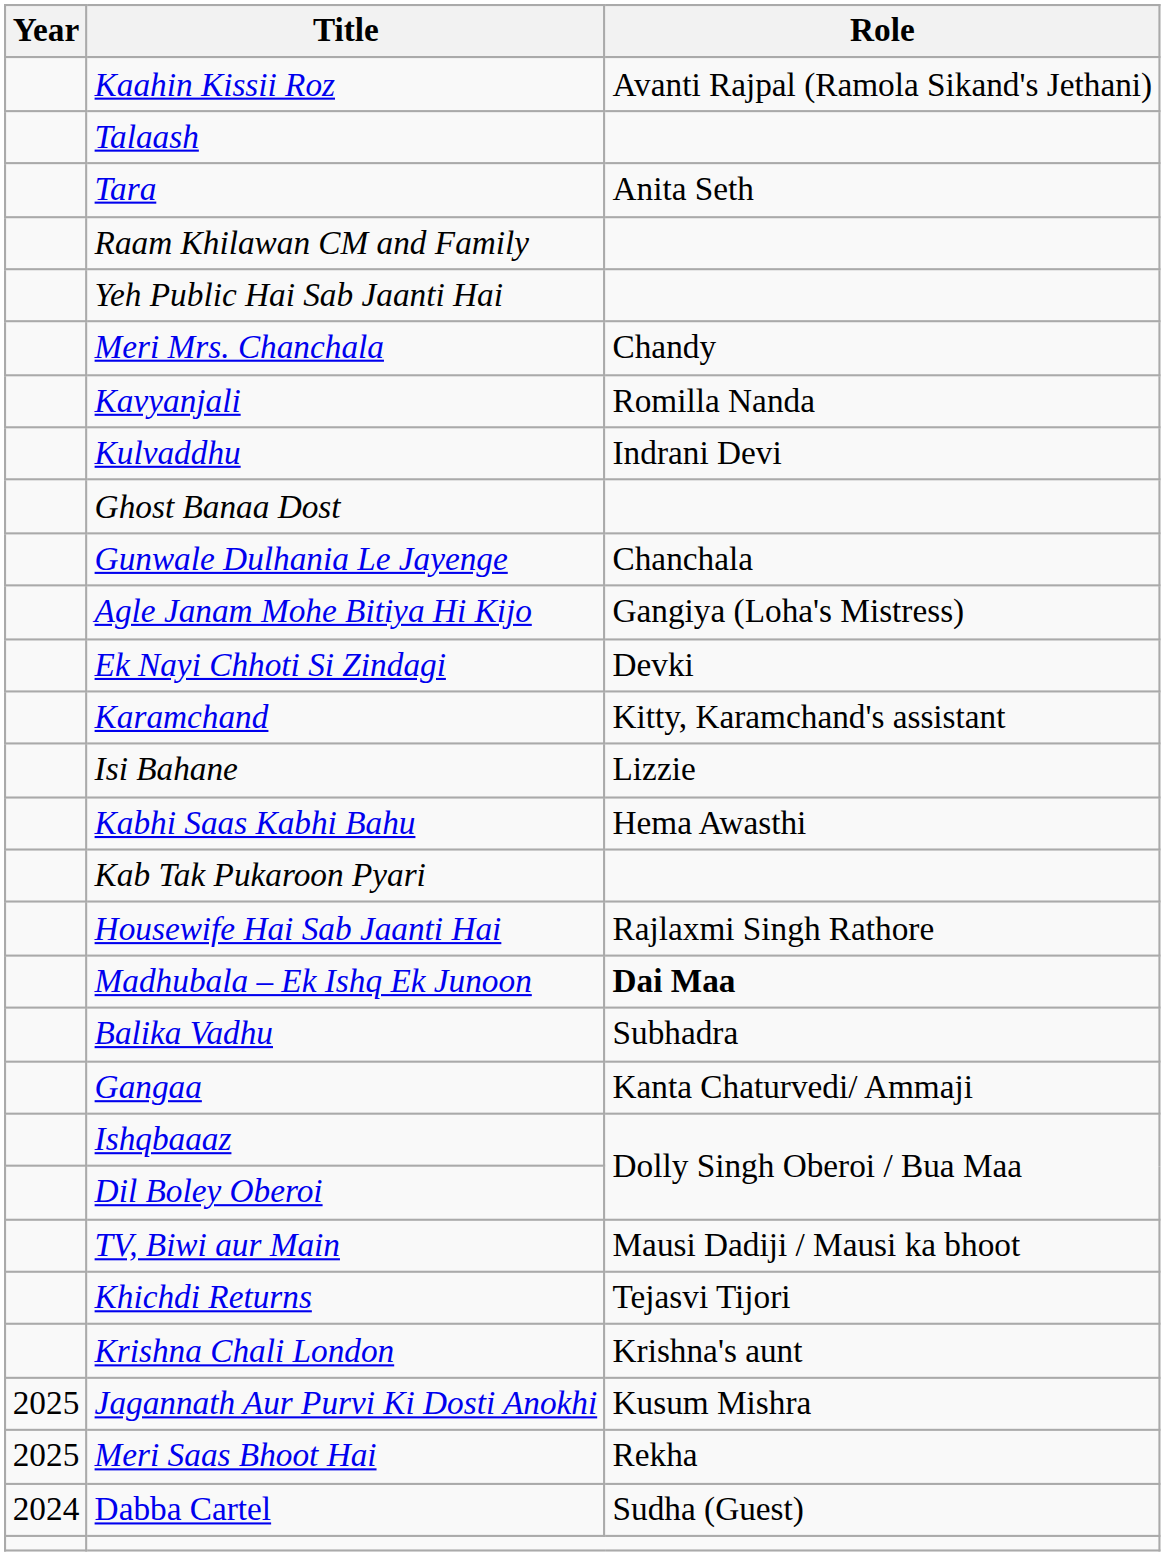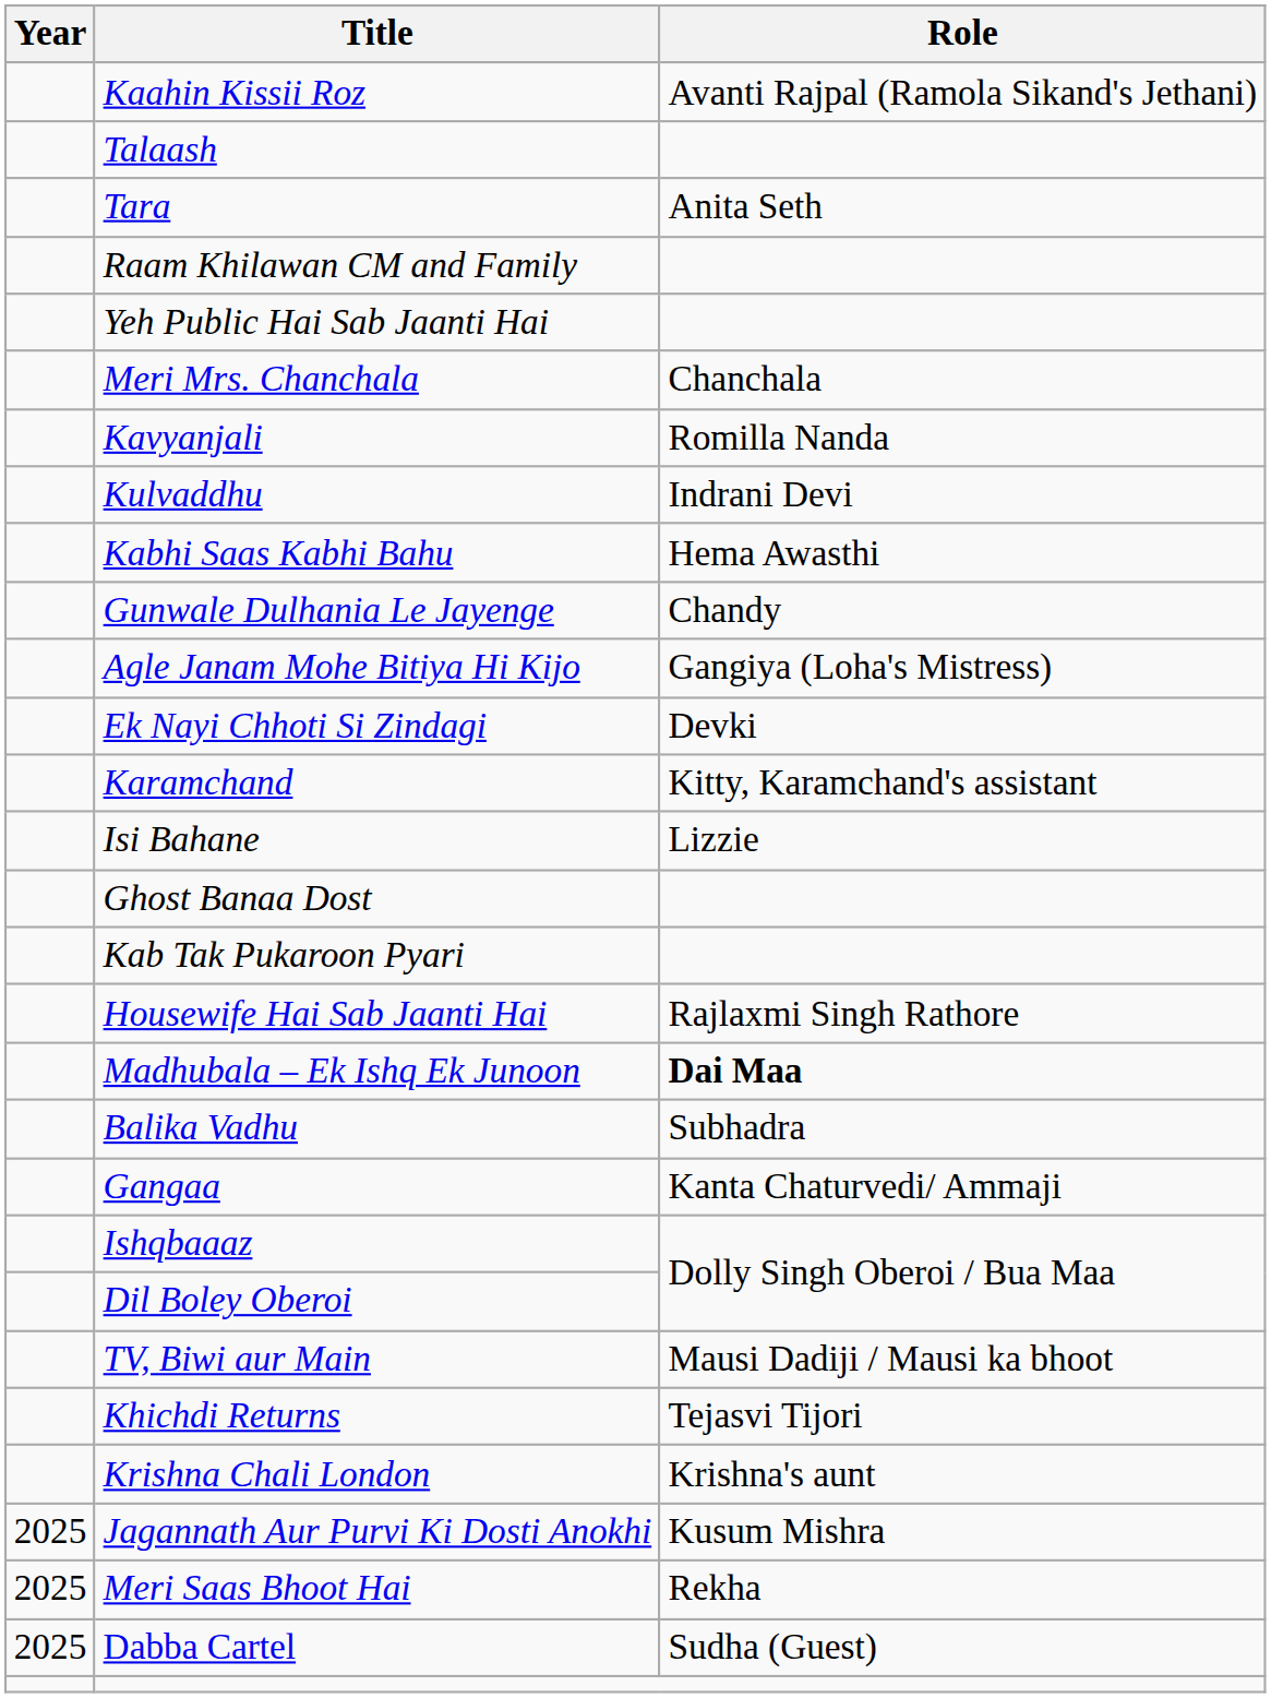Meri Mrs. Chanchala | Role: Chandy -> Chanchala
rows swapped: Ghost Banaa Dost <-> Kabhi Saas Kabhi Bahu
Gunwale Dulhania Le Jayenge | Role: Chanchala -> Chandy
Dabba Cartel | Year: 2024 -> 2025
